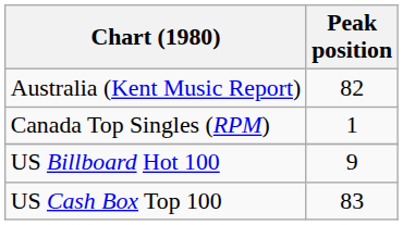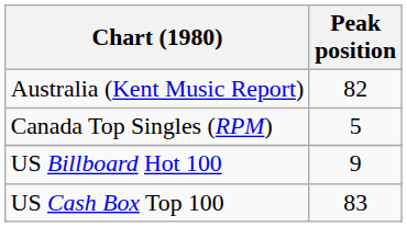Canada Top Singles (RPM) | Peak position: 1 -> 5
